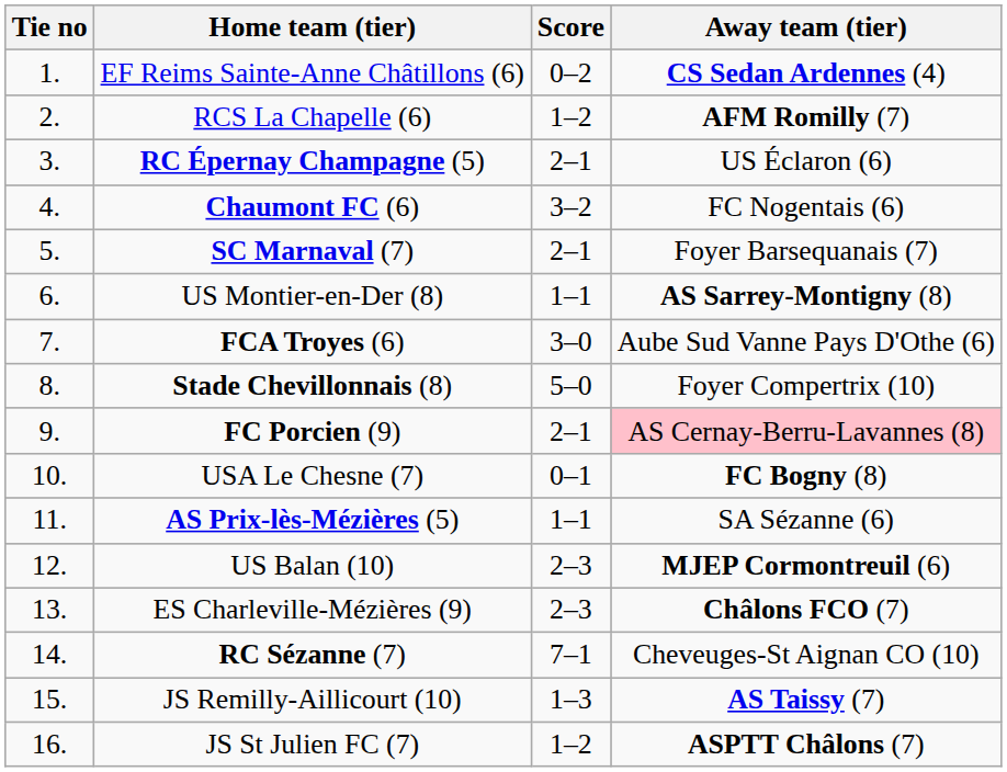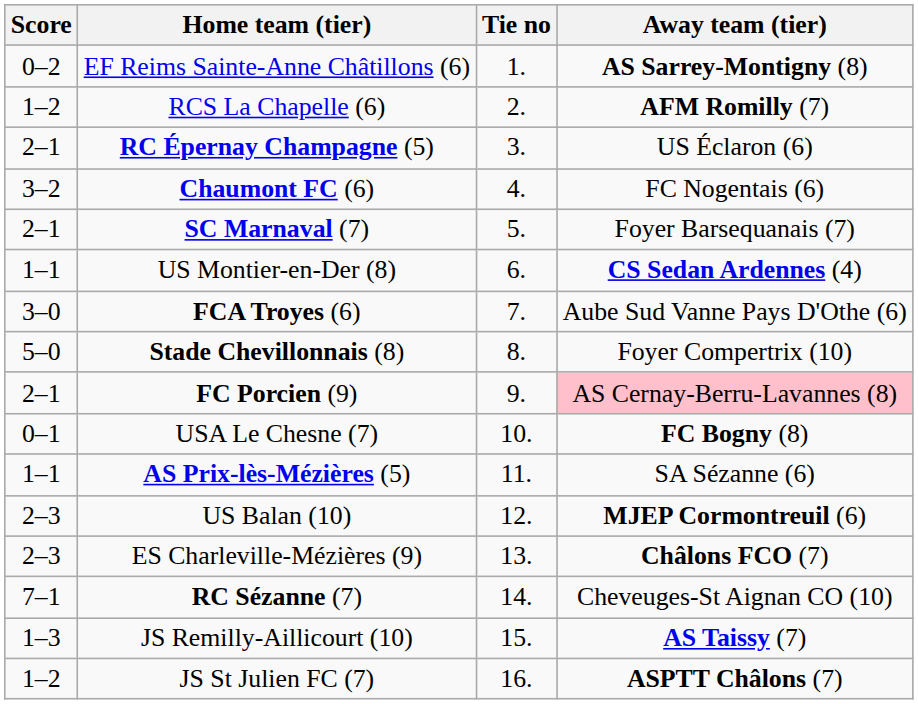columns swapped: Tie no <-> Score
EF Reims Sainte-Anne Châtillons (6) | Away team (tier): CS Sedan Ardennes (4) -> AS Sarrey-Montigny (8)
US Montier-en-Der (8) | Away team (tier): AS Sarrey-Montigny (8) -> CS Sedan Ardennes (4)
